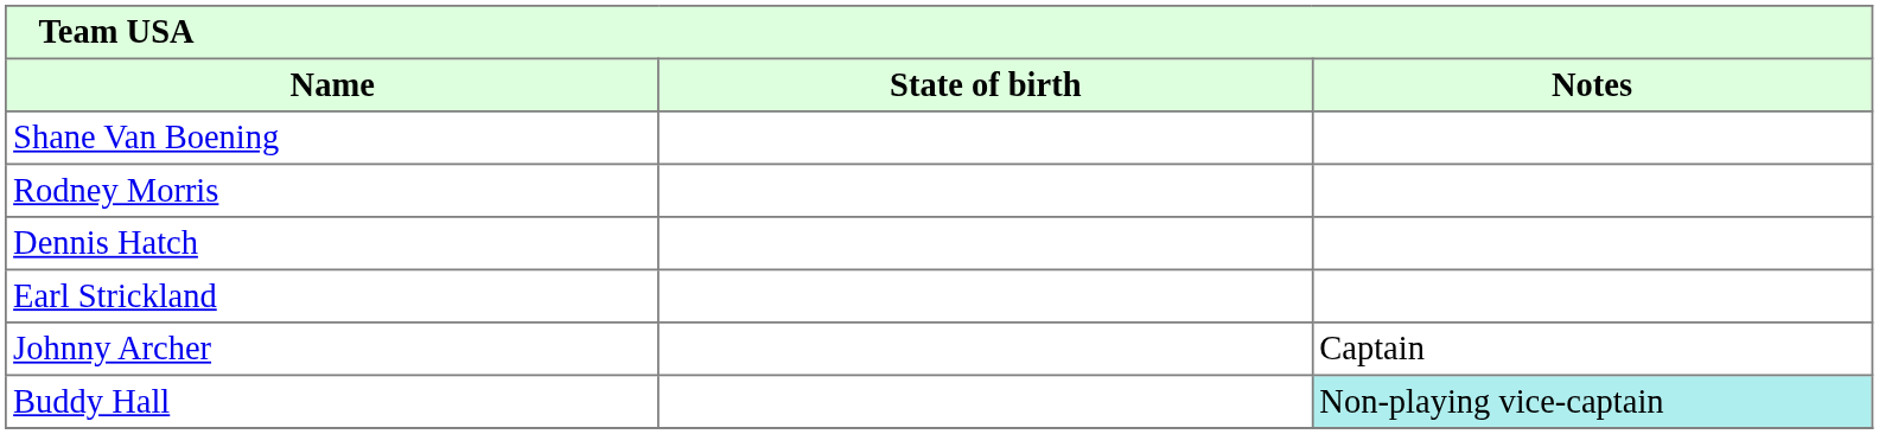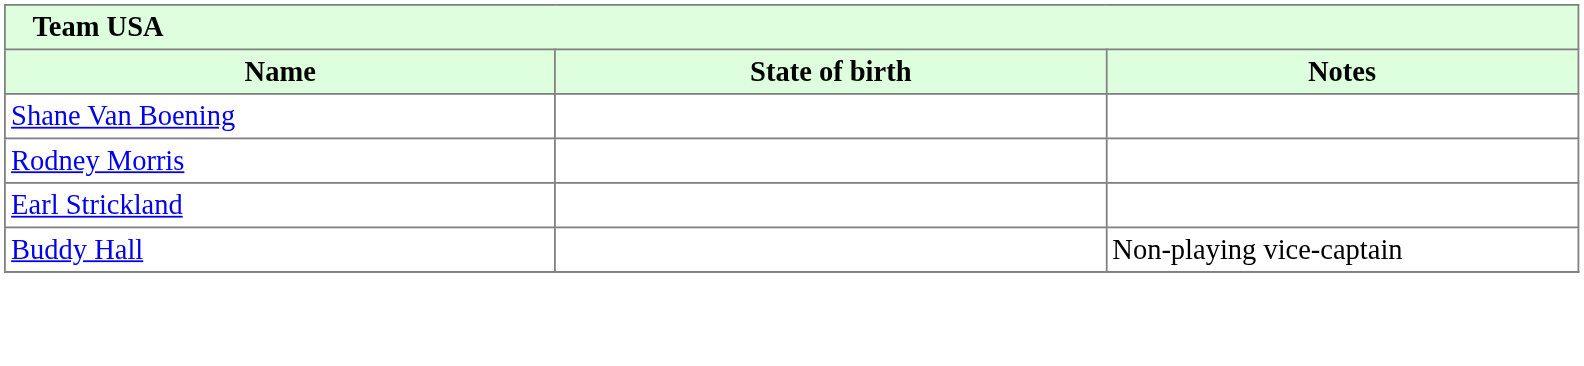- row: Dennis Hatch
- row: Johnny Archer | Captain
Buddy Hall | Notes: paleturquoise background -> no background
